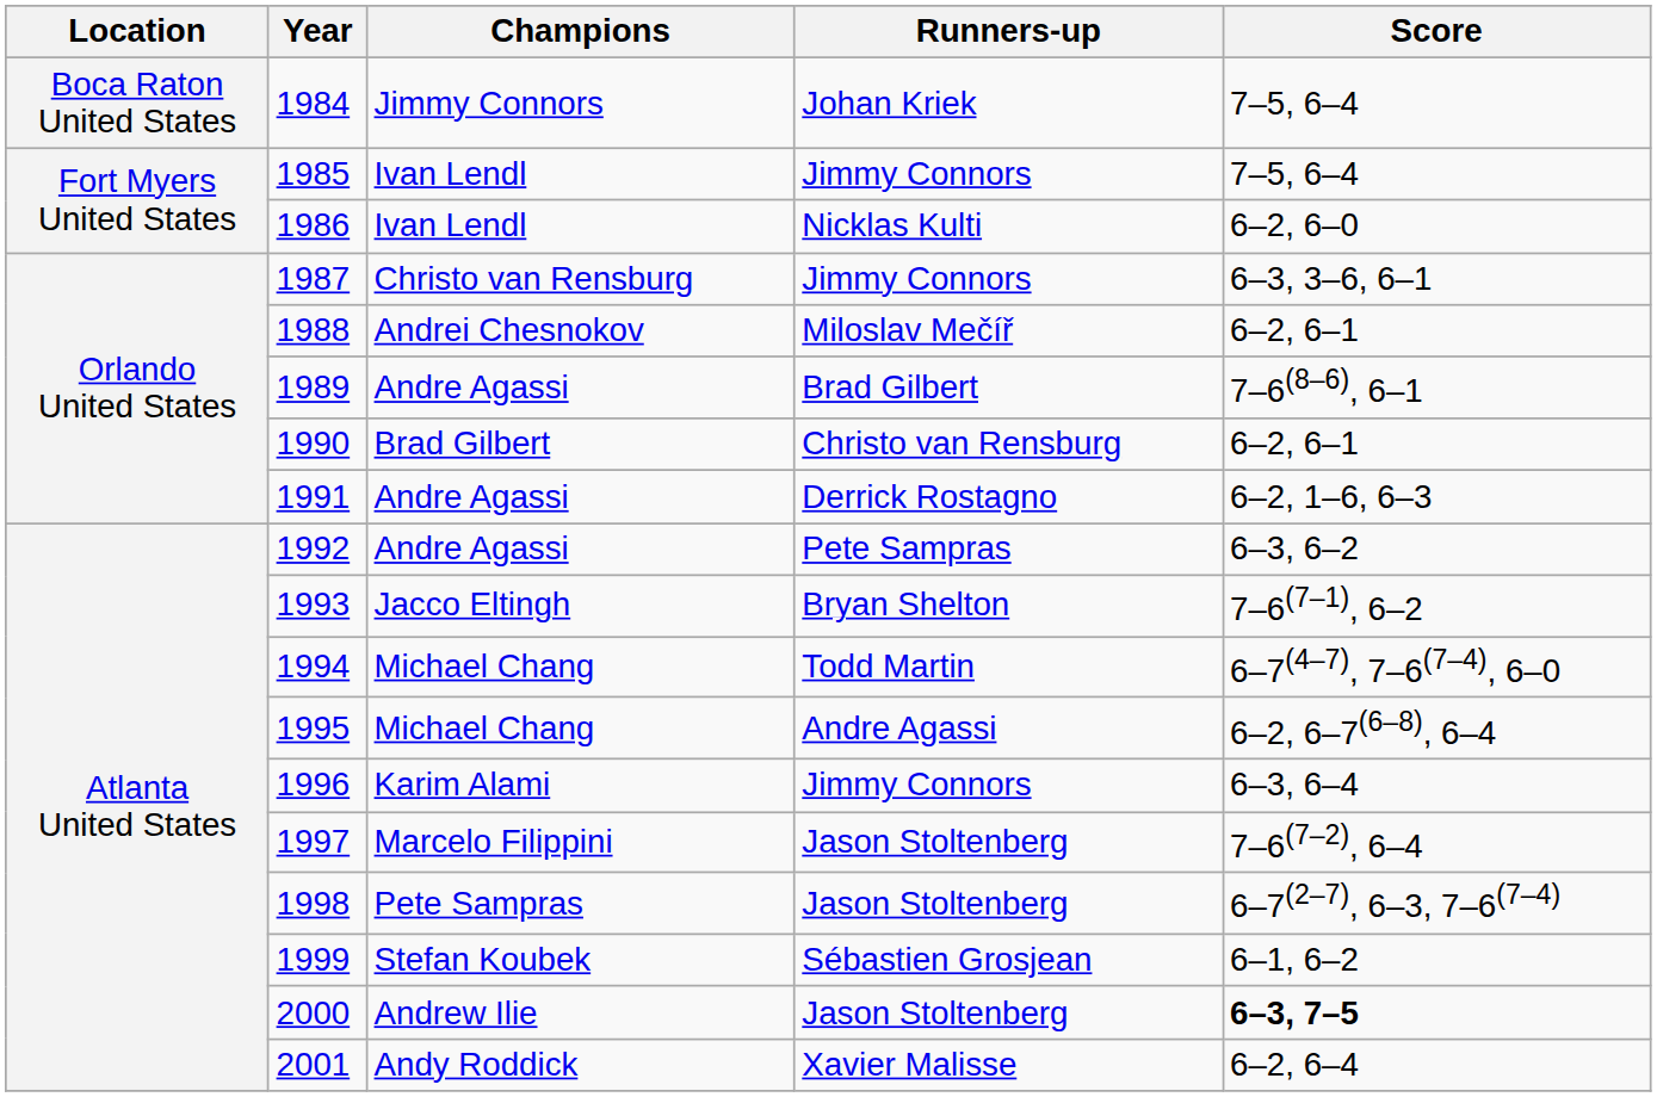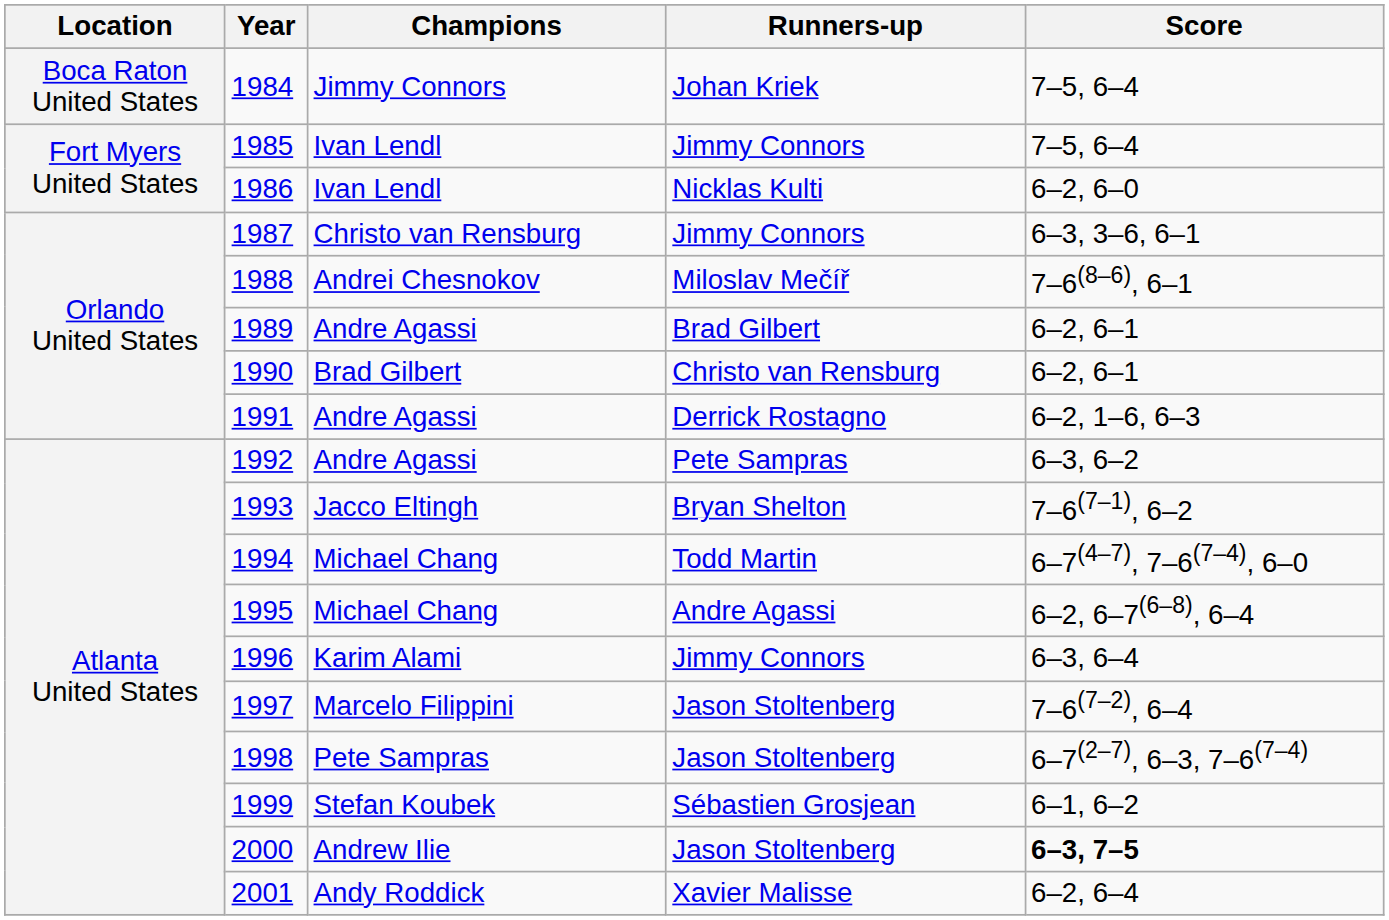1988 | Score: 6–2, 6–1 -> 7–6(8–6), 6–1
1989 | Score: 7–6(8–6), 6–1 -> 6–2, 6–1
